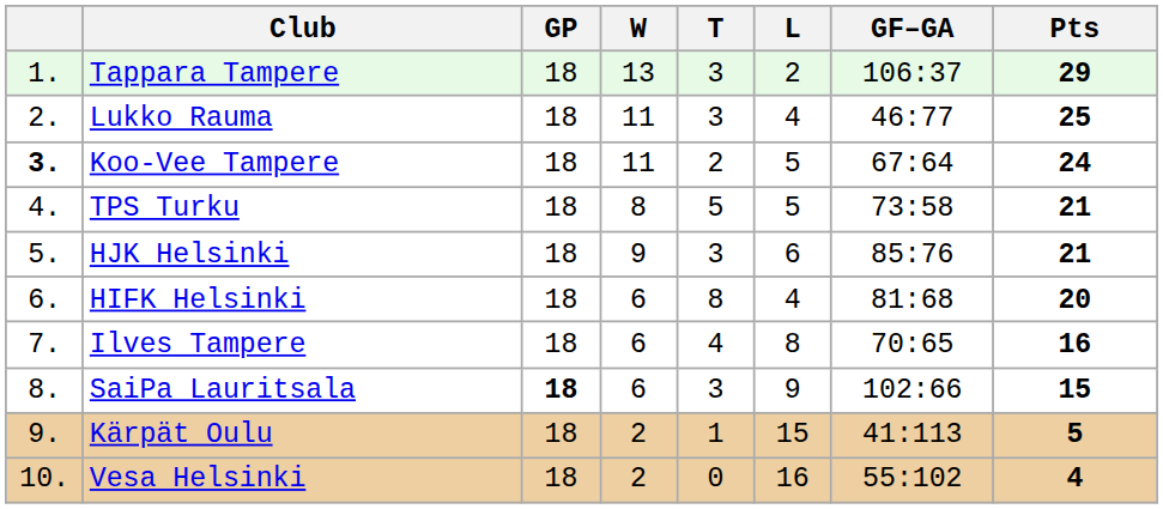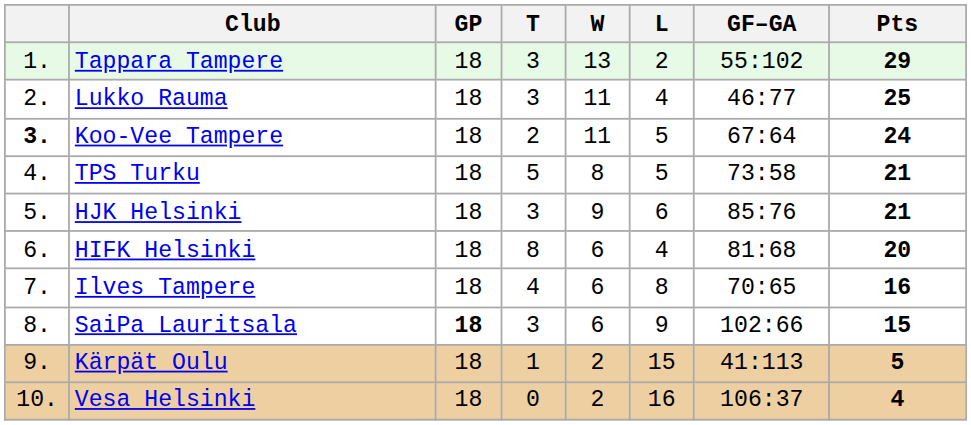columns swapped: W <-> T
Tappara Tampere | GF–GA: 106:37 -> 55:102
Vesa Helsinki | GF–GA: 55:102 -> 106:37
